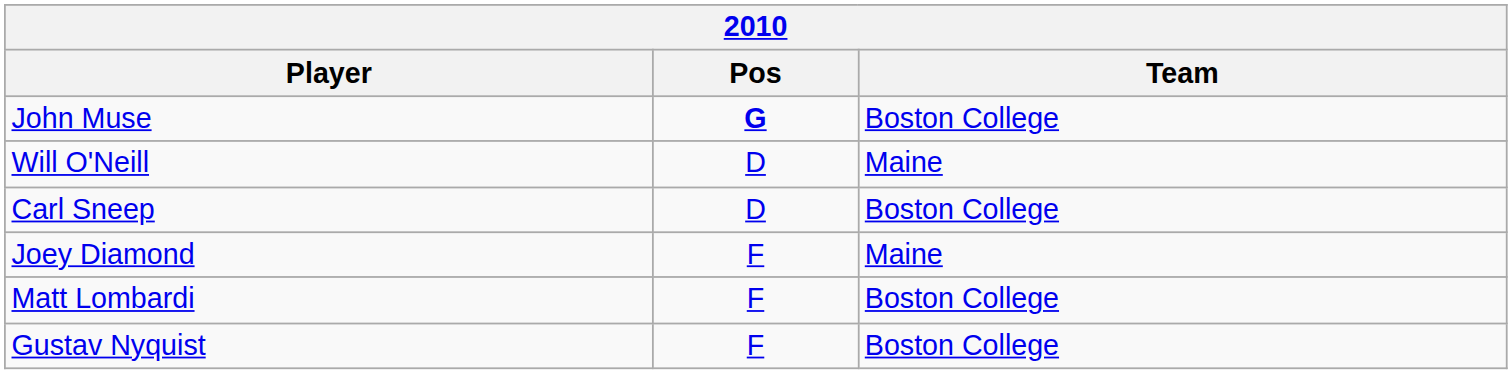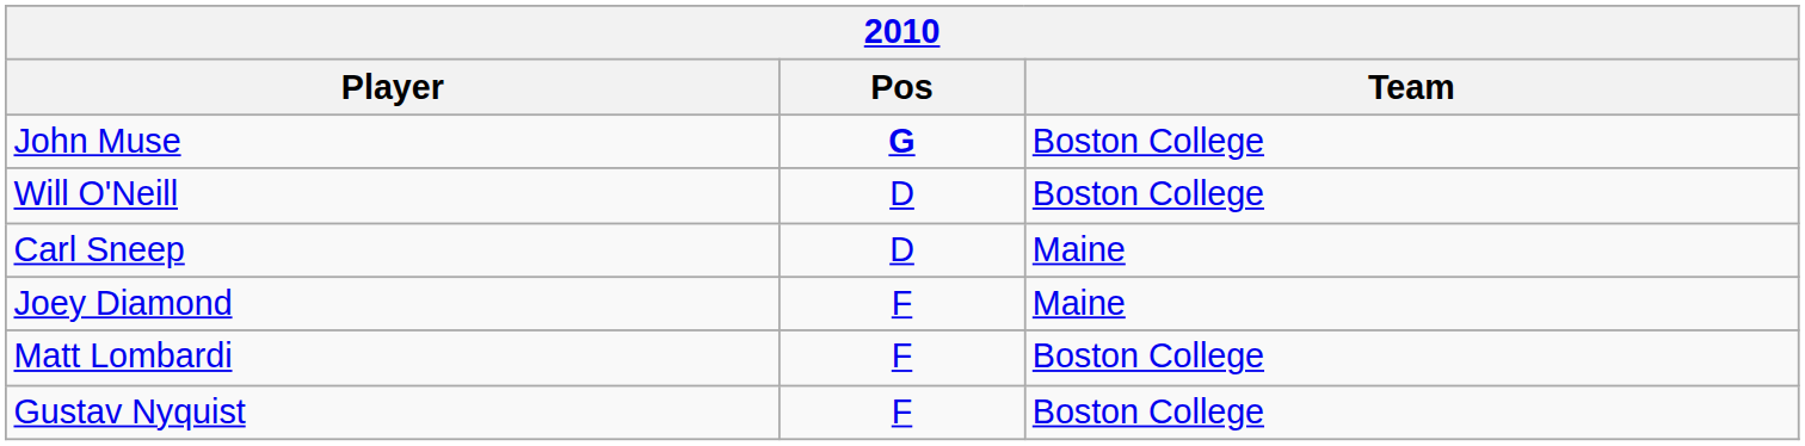Will O'Neill | Team: Maine -> Boston College
Carl Sneep | Team: Boston College -> Maine
